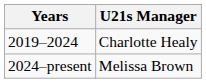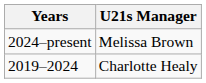rows swapped: 2019–2024 <-> 2024–present
